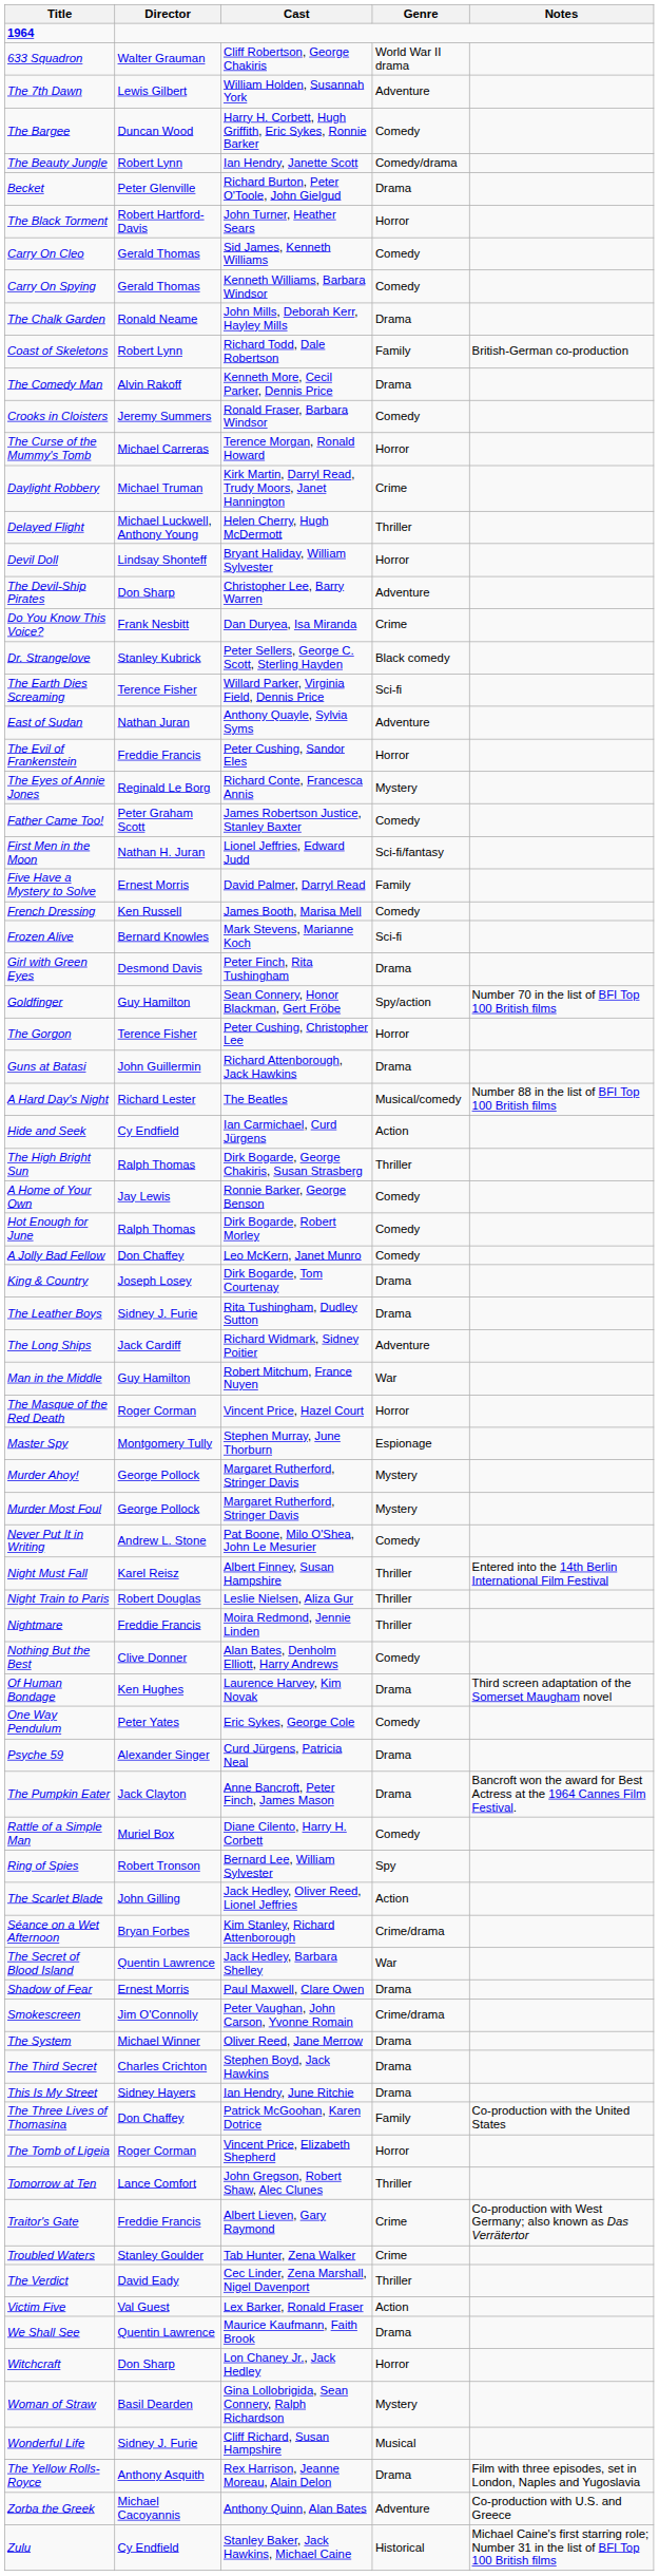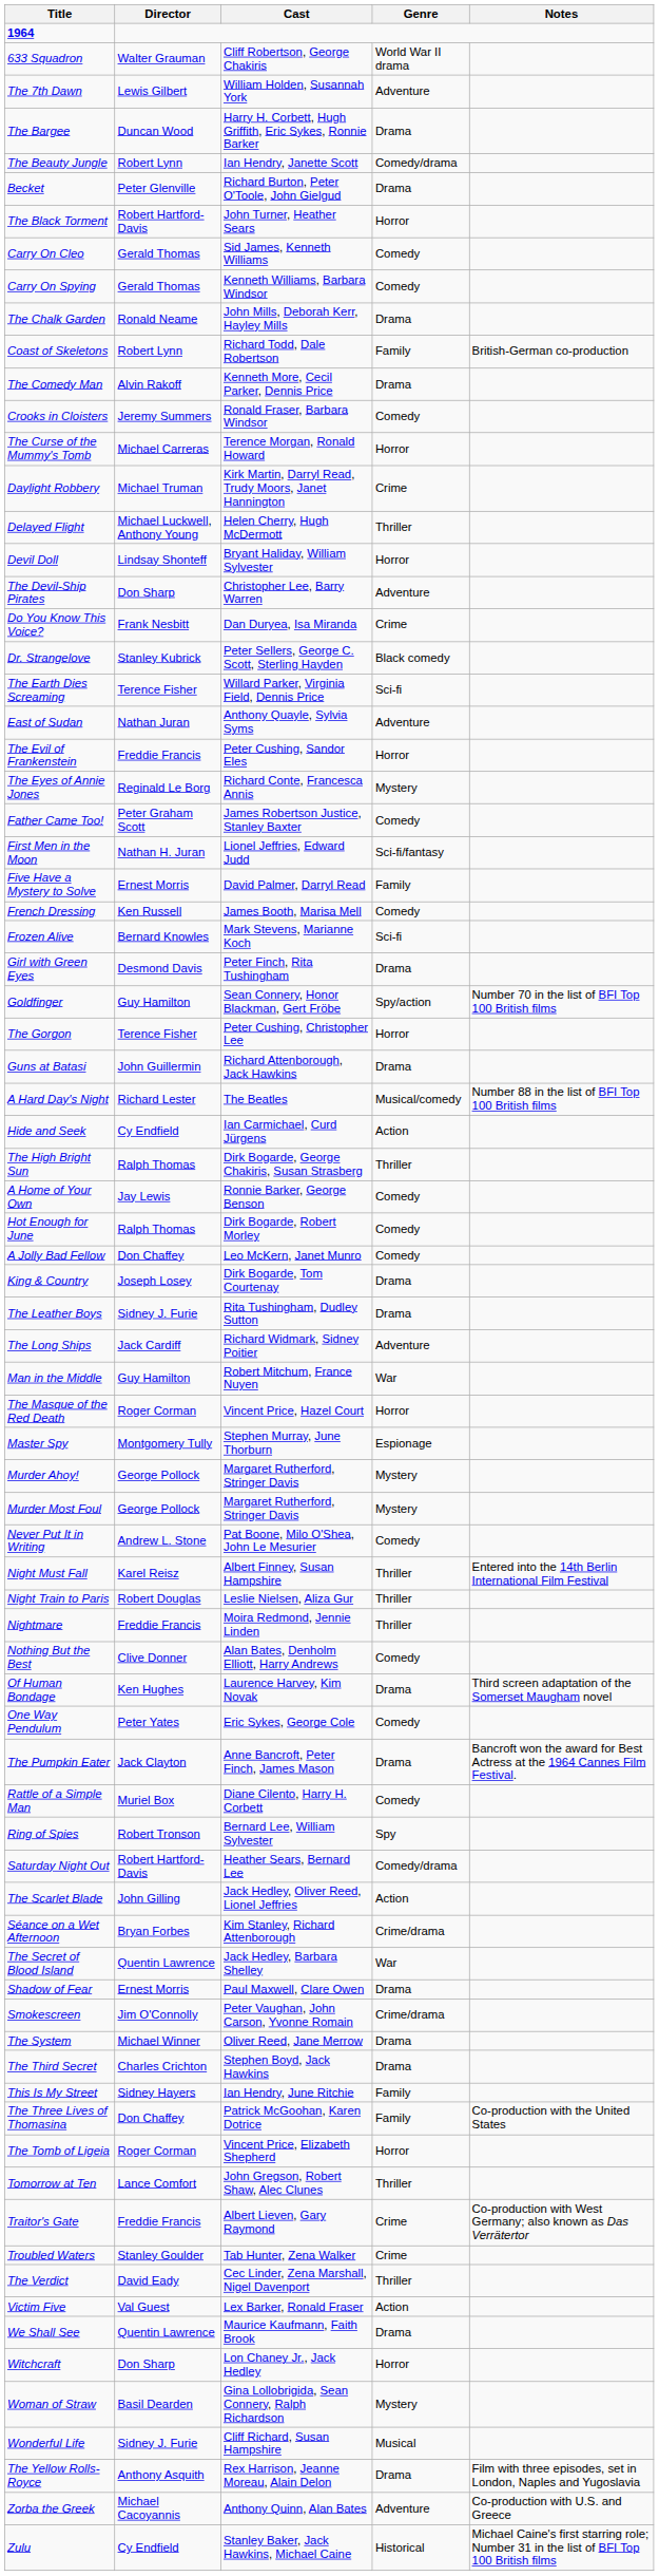The Bargee | Genre: Comedy -> Drama
- row: Psyche 59 | Alexander Singer | Curd Jürgens, Patricia Neal | Drama
+ row: Saturday Night Out | Robert Hartford-Davis | Heather Sears, Bernard Lee | Comedy/drama
This Is My Street | Genre: Drama -> Family
